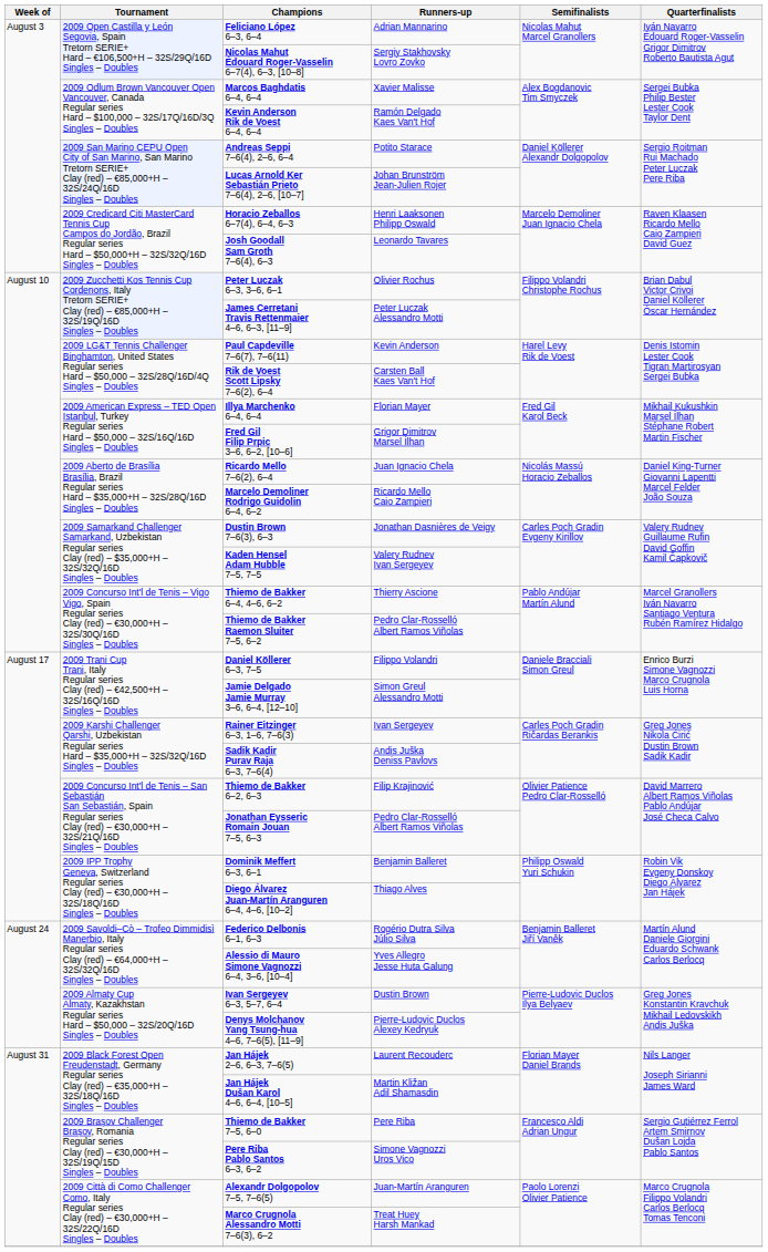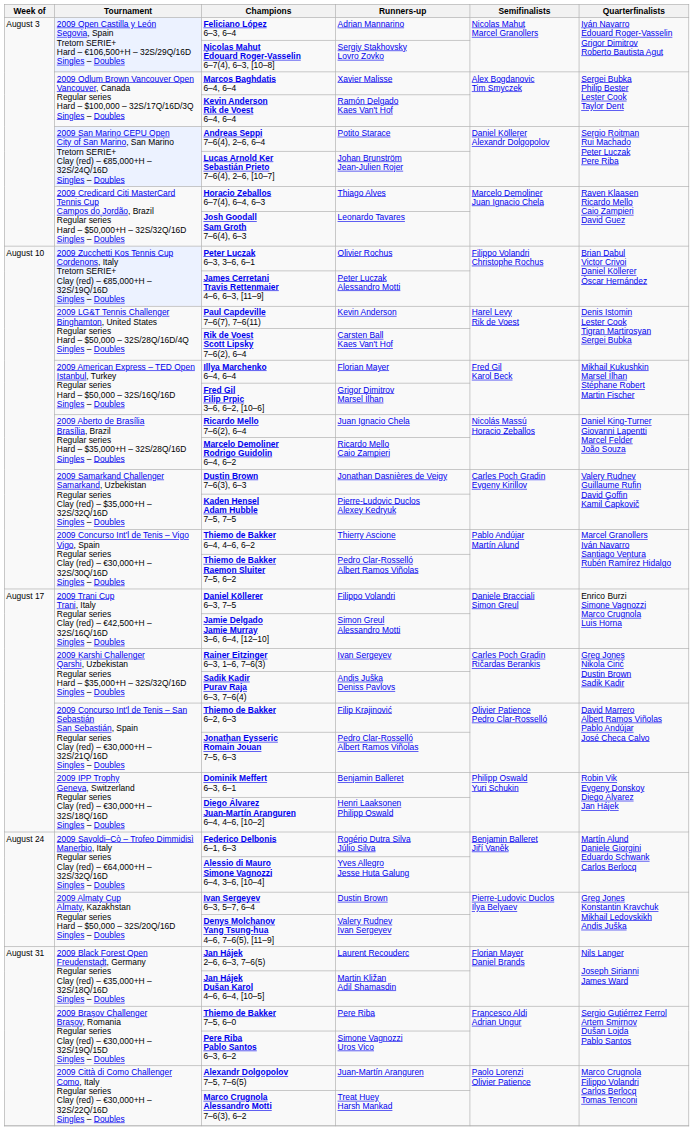Horacio Zeballos 6–7(4), 6–4, 6–3 | Runners-up: Henri Laaksonen Philipp Oswald -> Thiago Alves
Kaden Hensel Adam Hubble 7–5, 7–5 | Runners-up: Valery Rudnev Ivan Sergeyev -> Pierre-Ludovic Duclos Alexey Kedryuk
Diego Álvarez Juan-Martín Aranguren 6–4, 4–6, [10–2] | Runners-up: Thiago Alves -> Henri Laaksonen Philipp Oswald
Denys Molchanov Yang Tsung-hua 4–6, 7–6(5), [11–9] | Runners-up: Pierre-Ludovic Duclos Alexey Kedryuk -> Valery Rudnev Ivan Sergeyev
